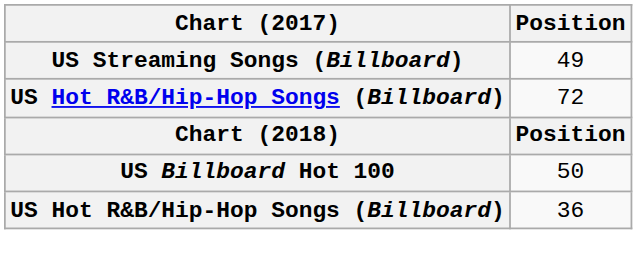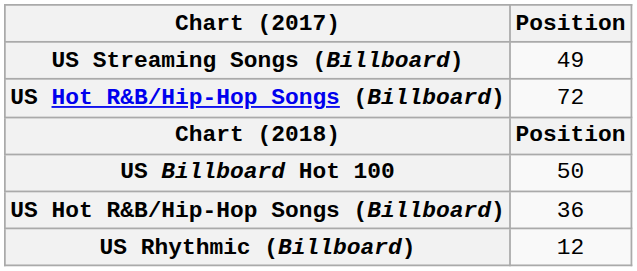+ row: US Rhythmic (Billboard) | 12
